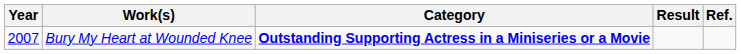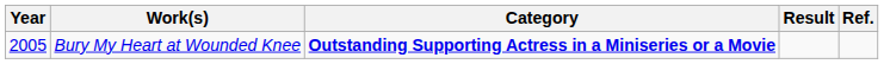Bury My Heart at Wounded Knee | Year: 2007 -> 2005
